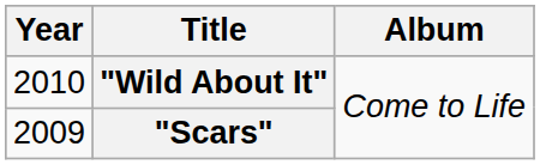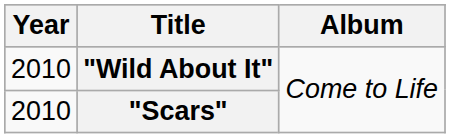"Scars" | Year: 2009 -> 2010
